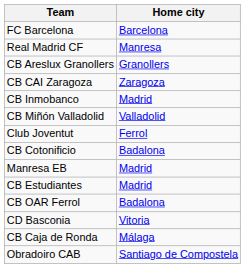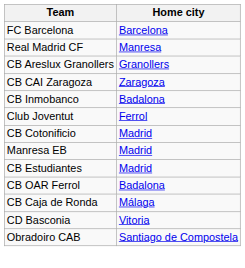CB Inmobanco | Home city: Madrid -> Badalona
- row: CB Miñón Valladolid | Valladolid
CB Cotonificio | Home city: Badalona -> Madrid
rows swapped: CB Caja de Ronda <-> CD Basconia
